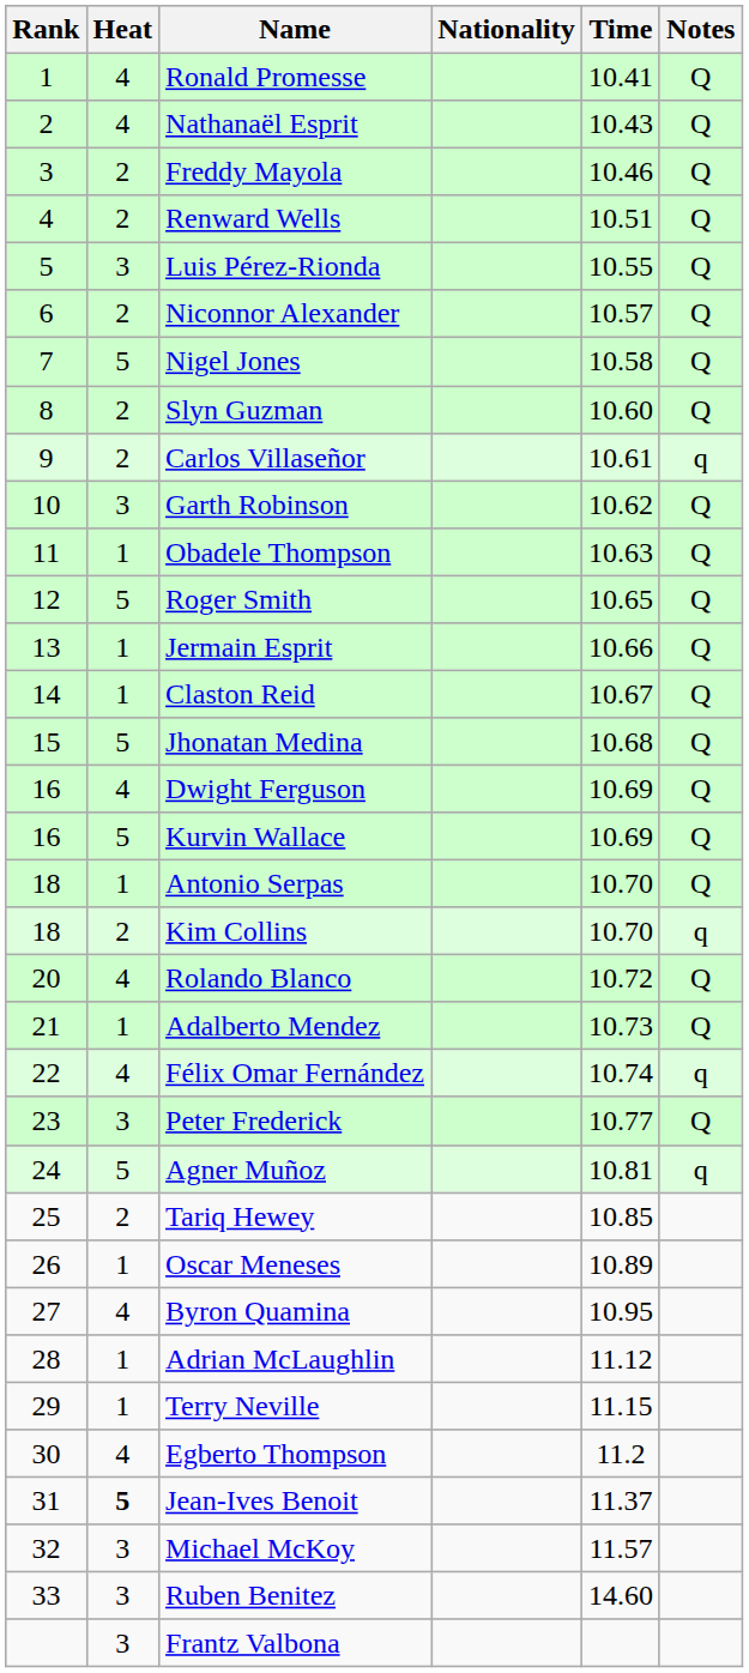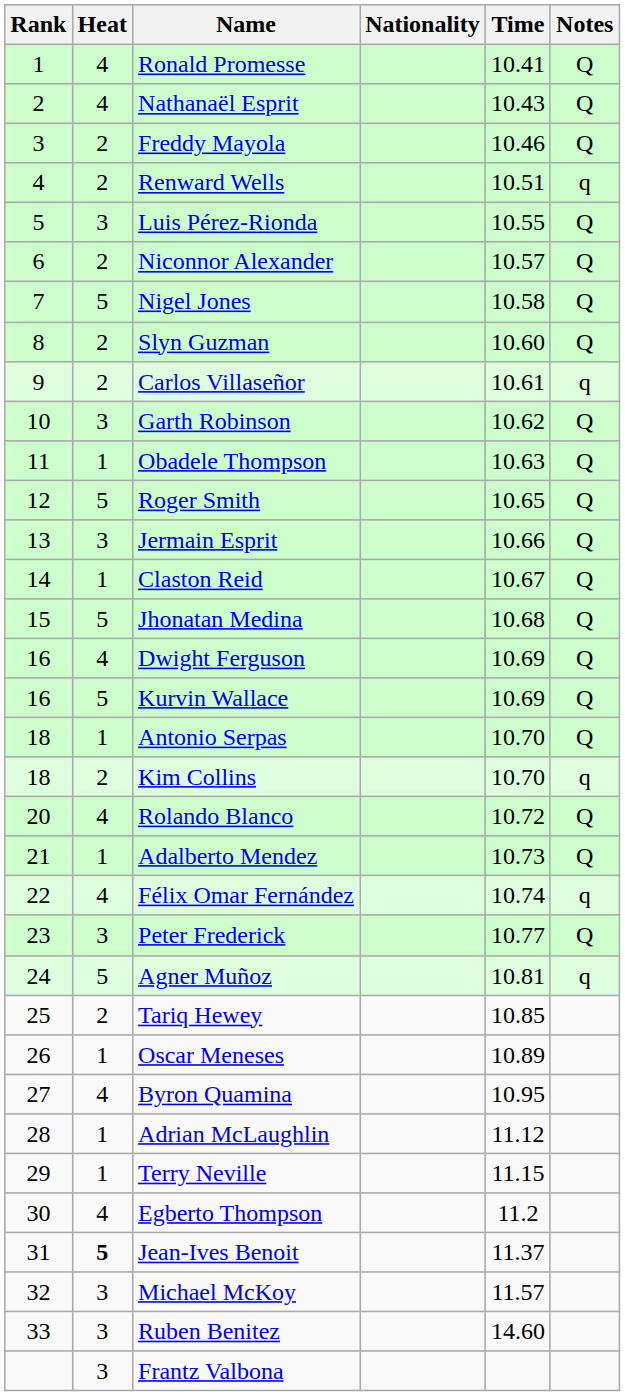Renward Wells | Notes: Q -> q
Jermain Esprit | Heat: 1 -> 3
